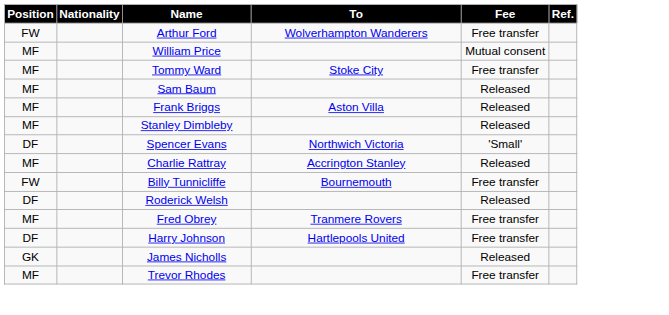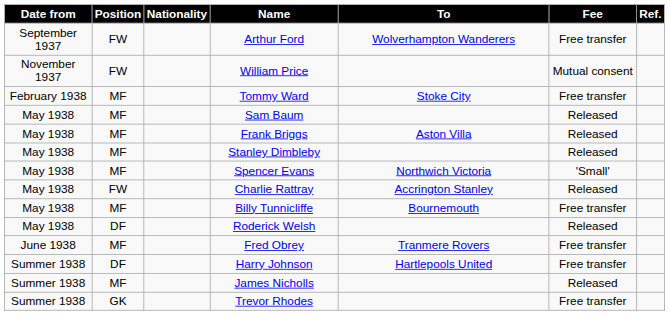+ column: Date from | September 1937 | November 1937 | February 1938 | May 1938 | May 1938 | May 1938 | May 1938 | May 1938 | May 1938 | May 1938 | June 1938 | Summer 1938 | Summer 1938 | Summer 1938
William Price | Position: MF -> FW
Spencer Evans | Position: DF -> MF
Charlie Rattray | Position: MF -> FW
Billy Tunnicliffe | Position: FW -> MF
James Nicholls | Position: GK -> MF
Trevor Rhodes | Position: MF -> GK
